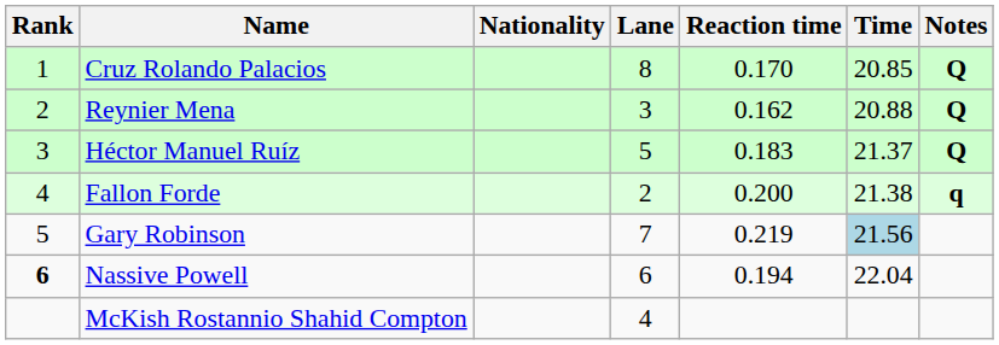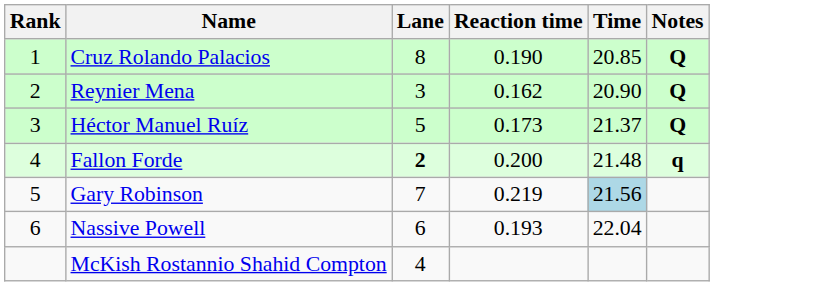- column: Nationality
Cruz Rolando Palacios | Reaction time: 0.170 -> 0.190
Reynier Mena | Time: 20.88 -> 20.90
Héctor Manuel Ruíz | Reaction time: 0.183 -> 0.173
Fallon Forde | Lane: normal -> bold
Fallon Forde | Time: 21.38 -> 21.48
Nassive Powell | Rank: bold -> normal
Nassive Powell | Reaction time: 0.194 -> 0.193
